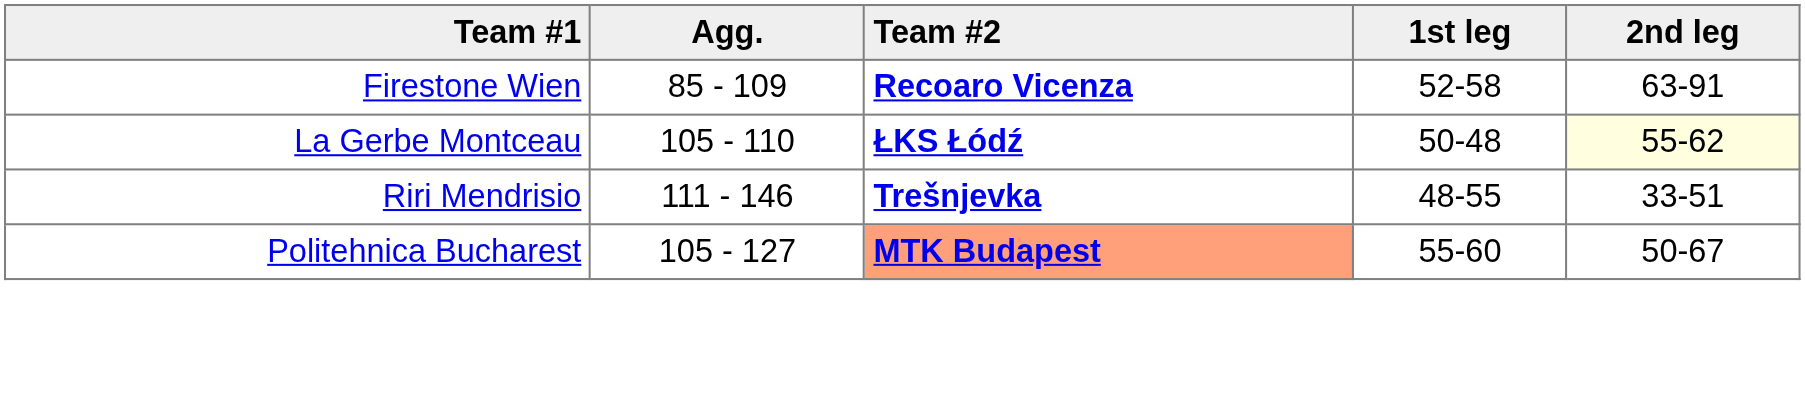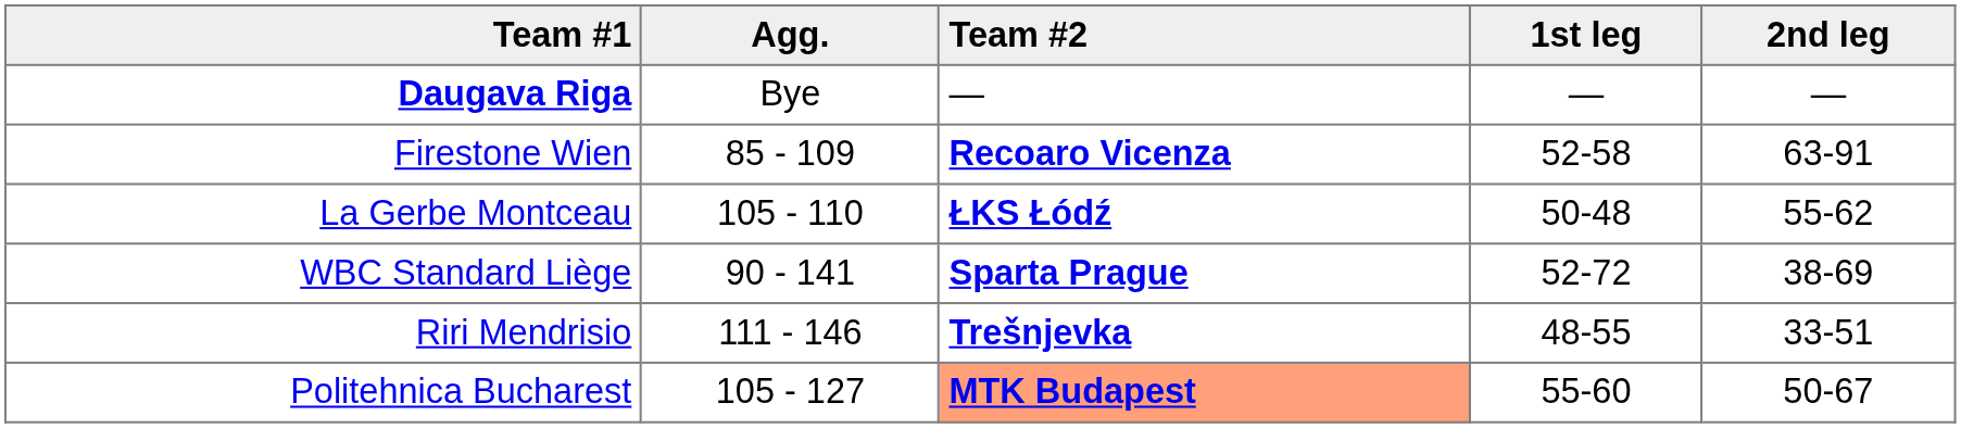+ row: Daugava Riga | Bye | — | — | —
La Gerbe Montceau | 2nd leg: lightyellow background -> no background
+ row: WBC Standard Liège | 90 - 141 | Sparta Prague | 52-72 | 38-69
